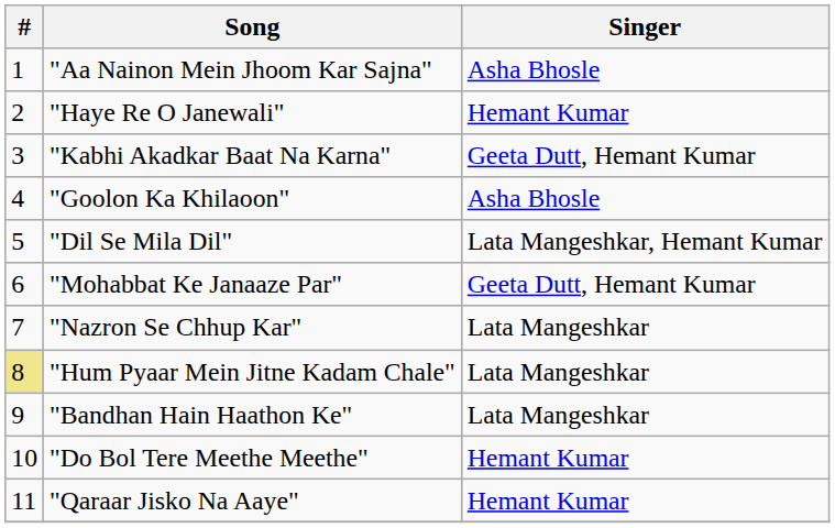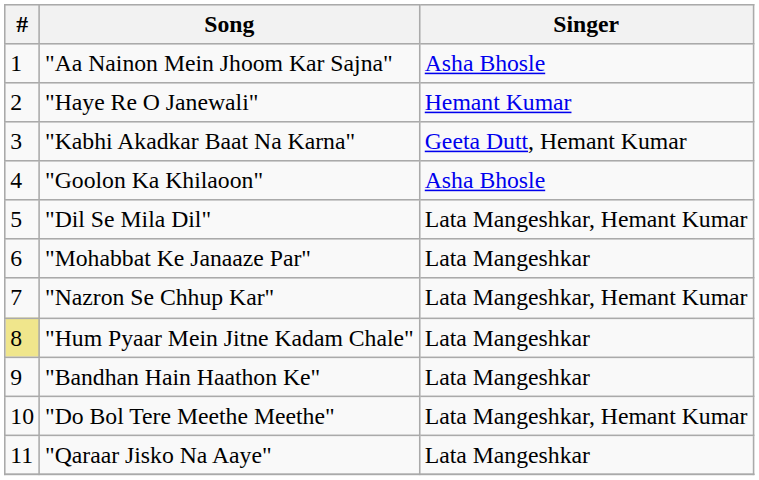"Mohabbat Ke Janaaze Par" | Singer: Geeta Dutt, Hemant Kumar -> Lata Mangeshkar
"Nazron Se Chhup Kar" | Singer: Lata Mangeshkar -> Lata Mangeshkar, Hemant Kumar
"Do Bol Tere Meethe Meethe" | Singer: Hemant Kumar -> Lata Mangeshkar, Hemant Kumar
"Qaraar Jisko Na Aaye" | Singer: Hemant Kumar -> Lata Mangeshkar
